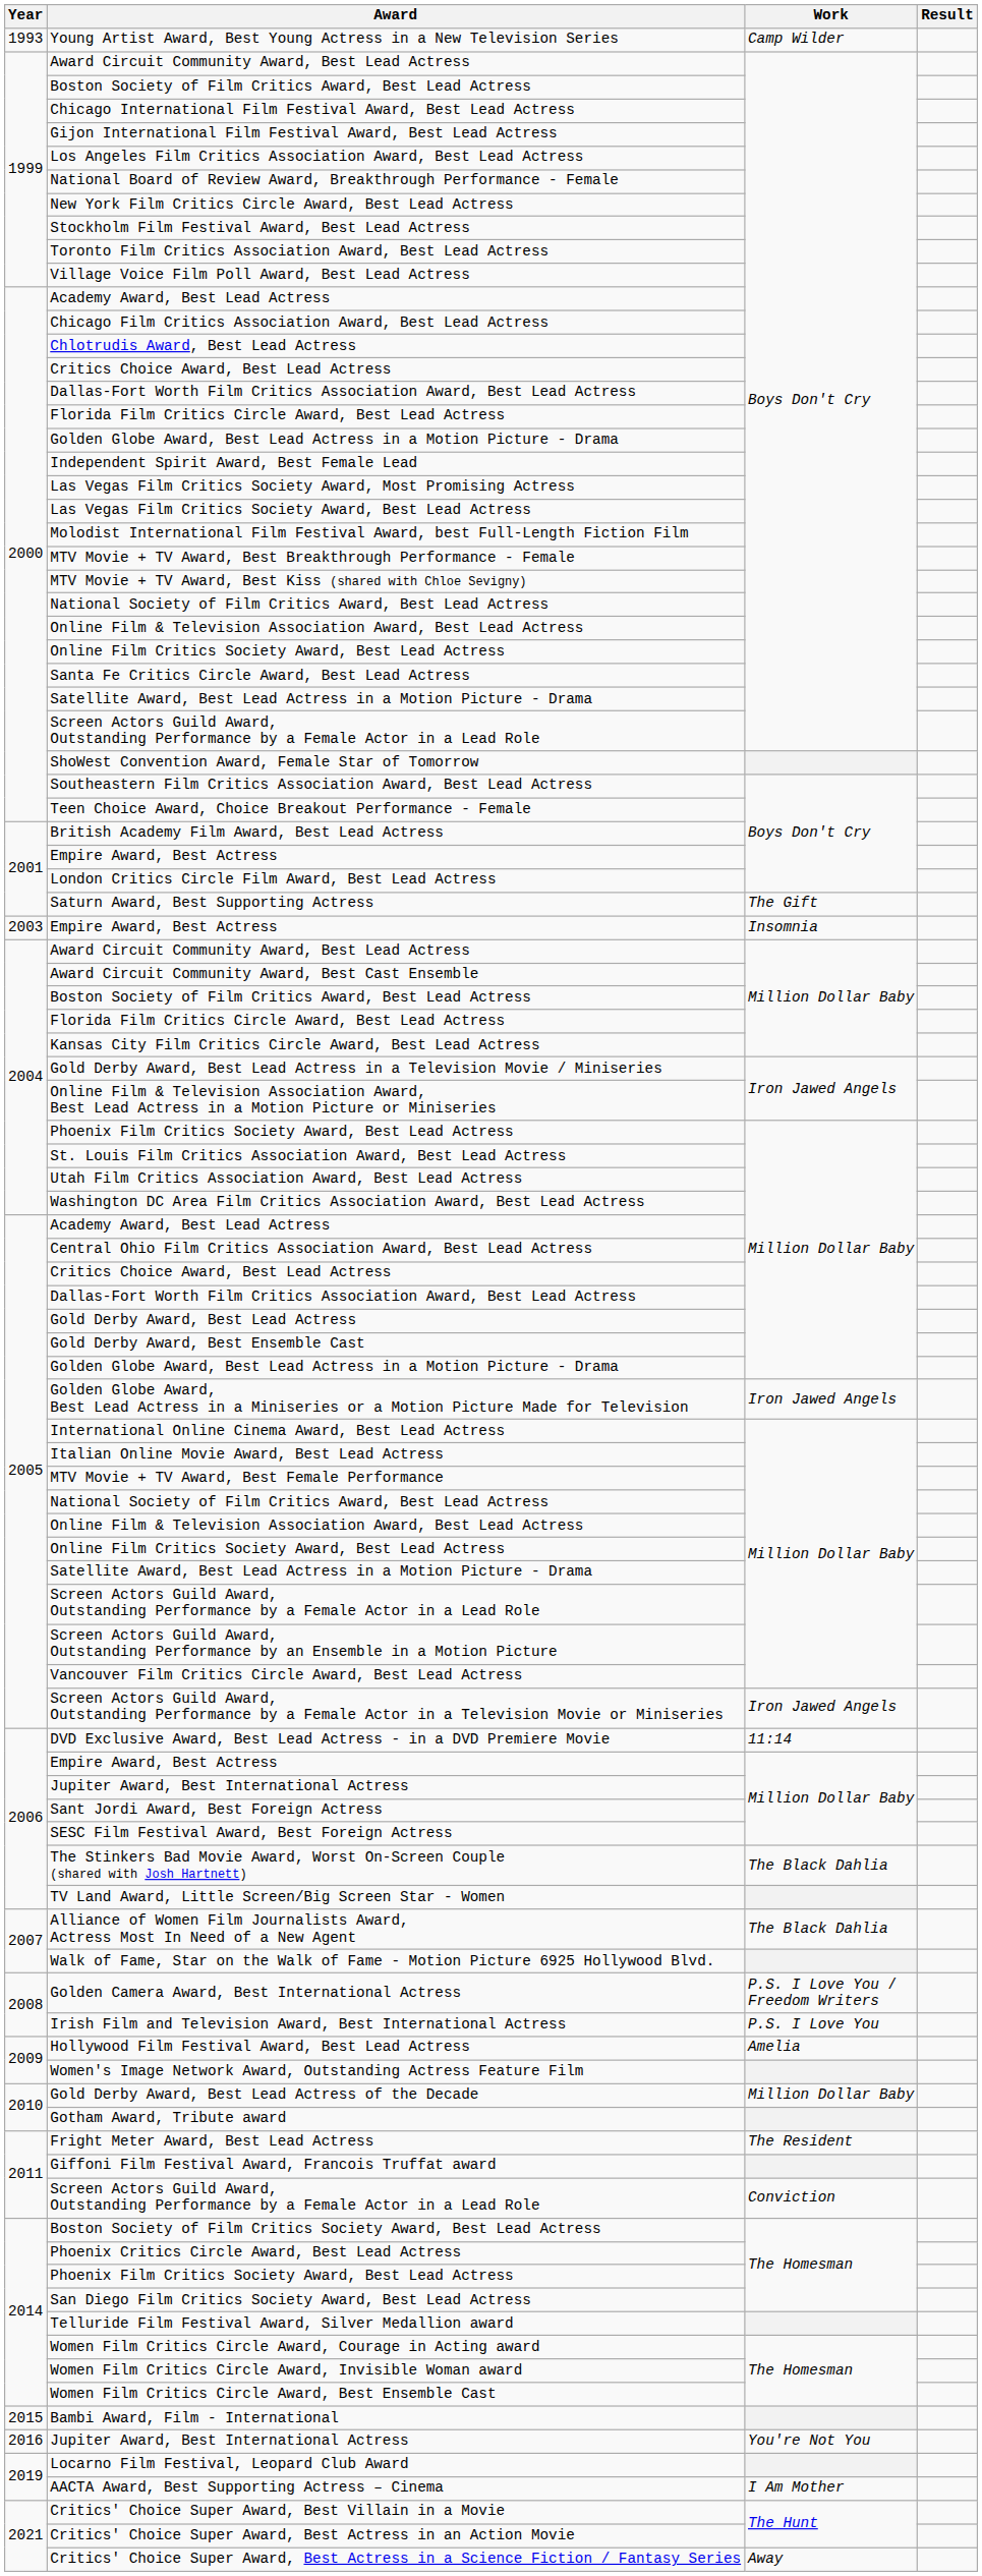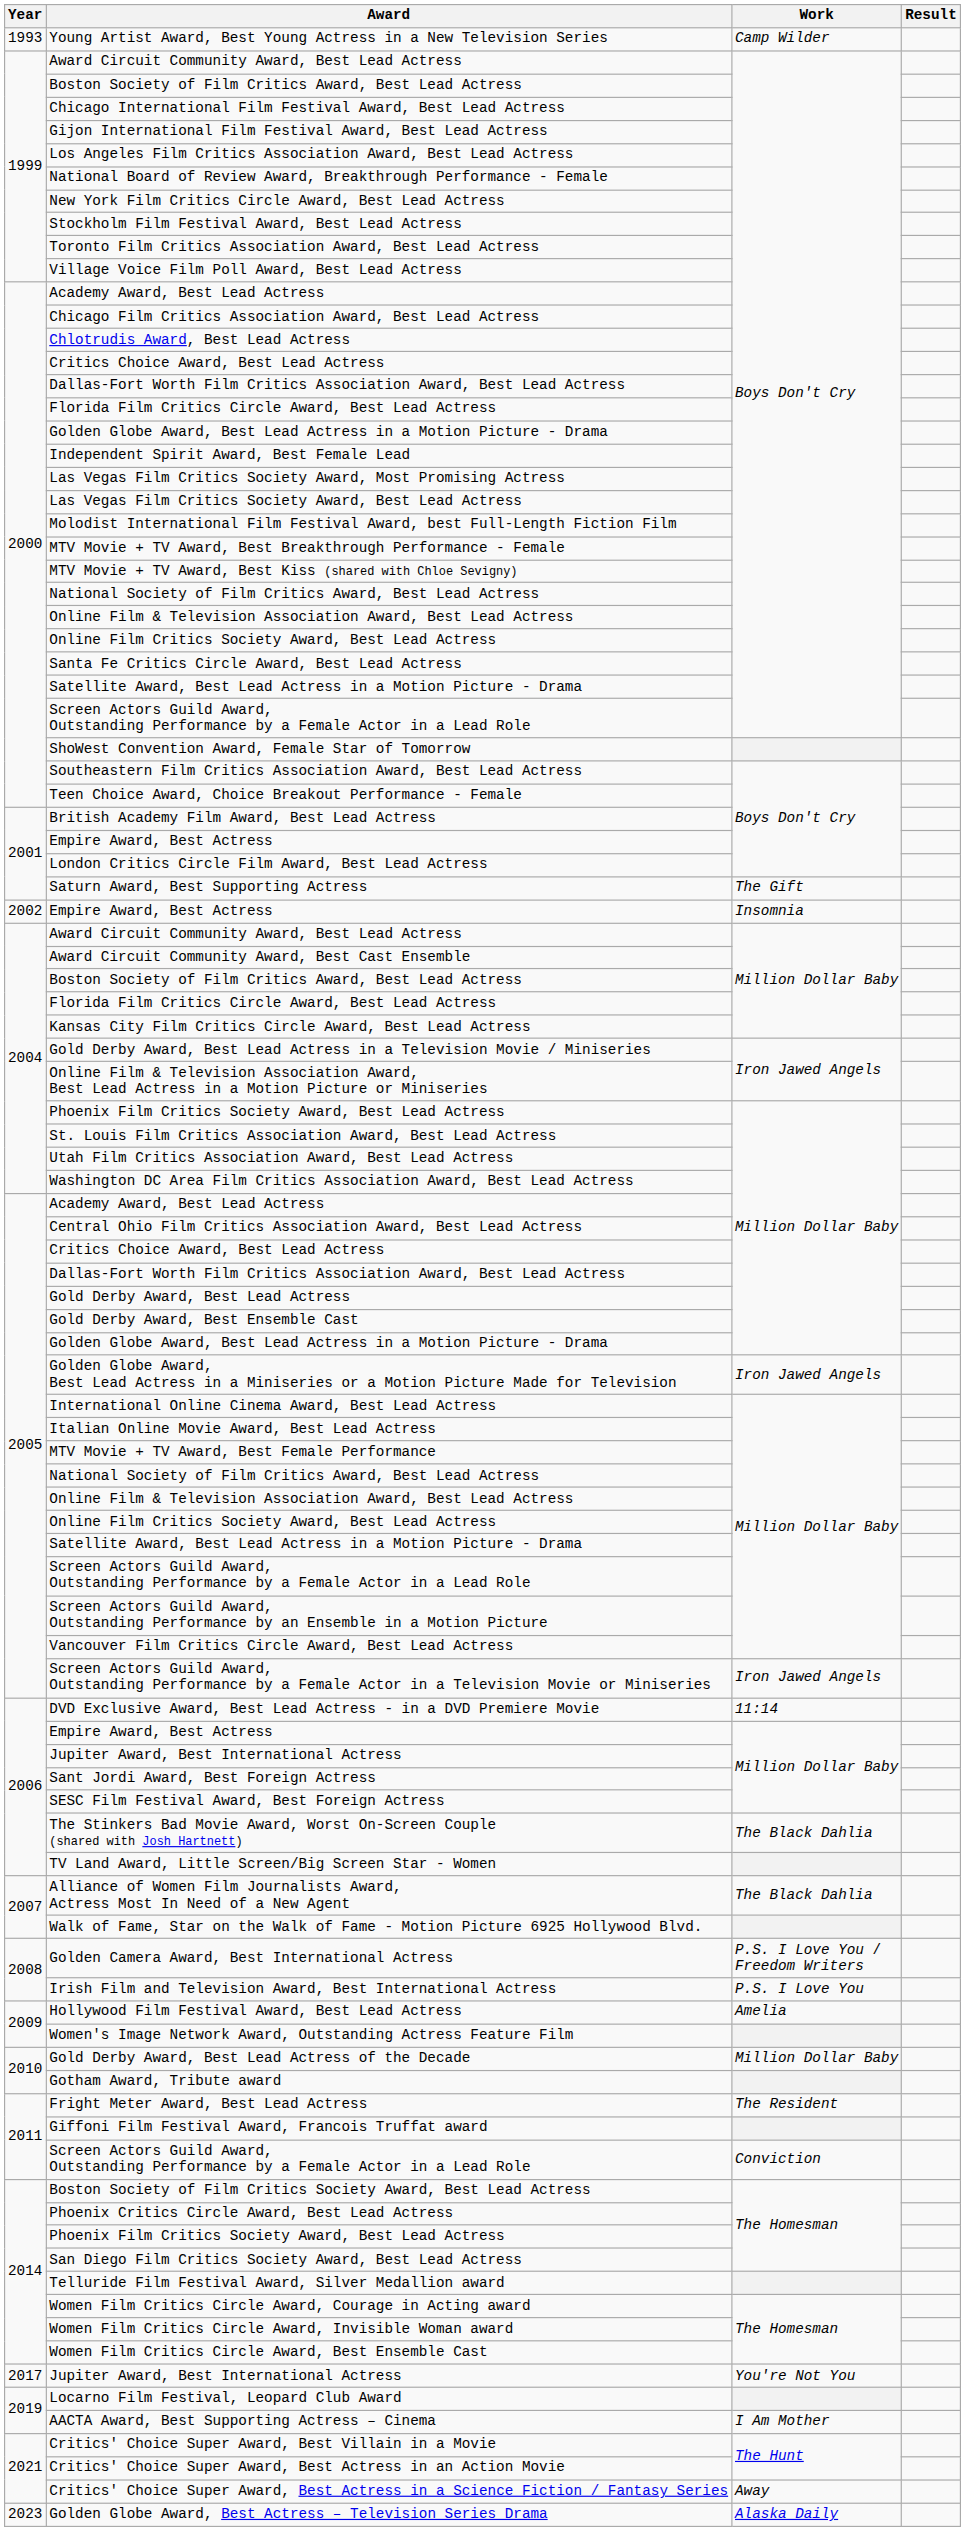Empire Award, Best Actress / Insomnia | Year: 2003 -> 2002
- row: 2015 | Bambi Award, Film - International
Jupiter Award, Best International Actress / You're Not You | Year: 2016 -> 2017
+ row: 2023 | Golden Globe Award, Best Actress – Television Series Drama | Alaska Daily
